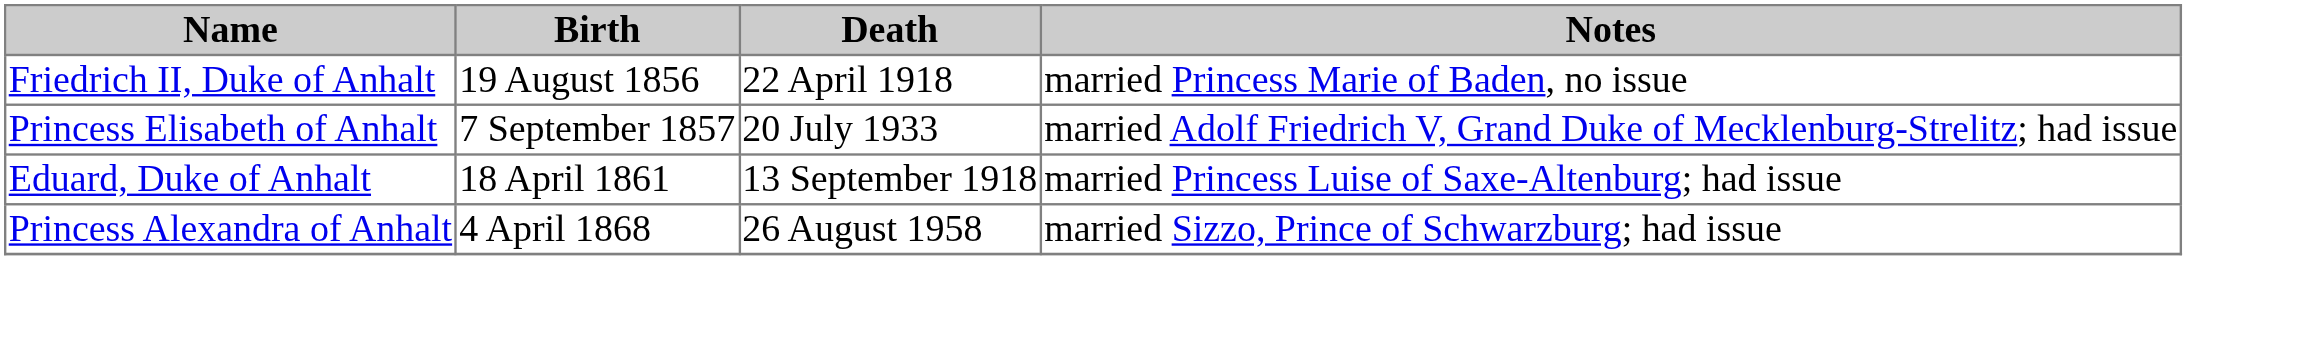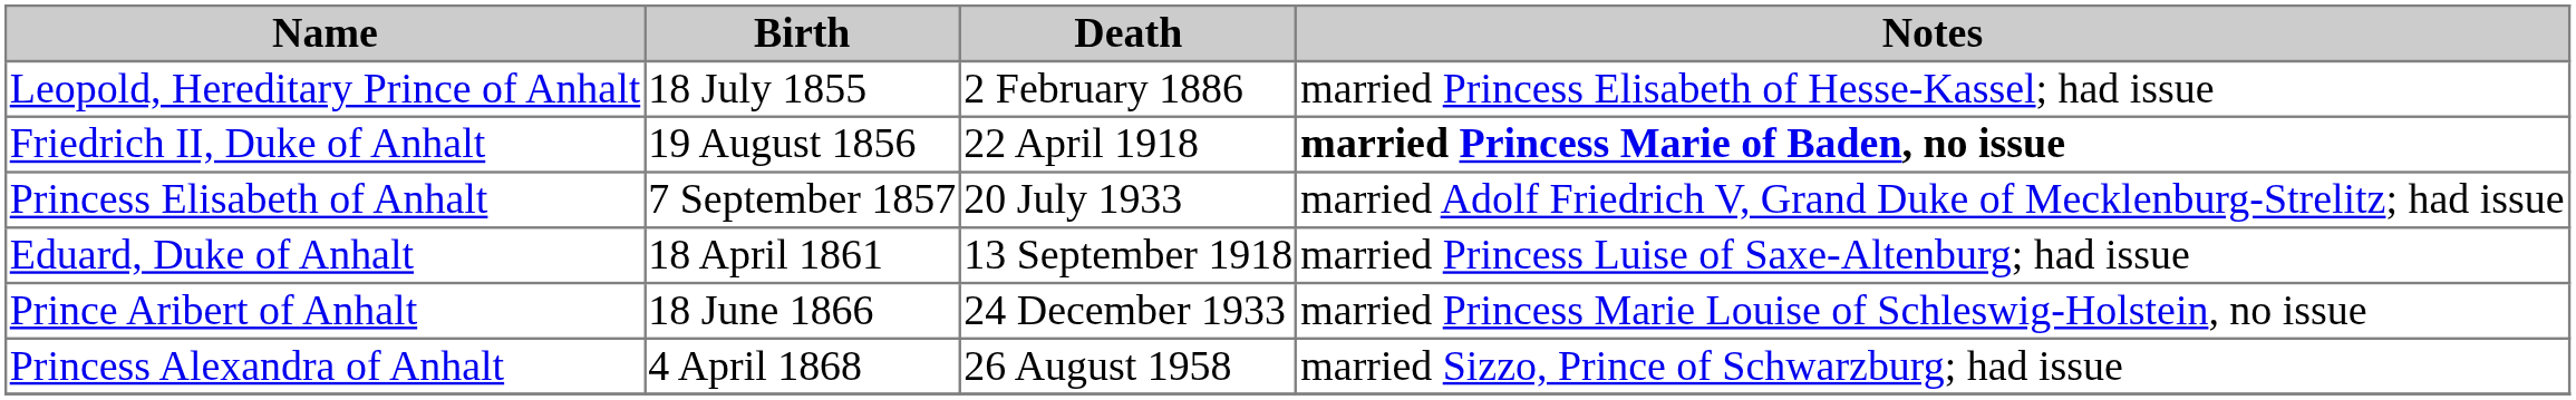+ row: Leopold, Hereditary Prince of Anhalt | 18 July 1855 | 2 February 1886 | married Princess Elisabeth of Hesse-Kassel; had issue
Friedrich II, Duke of Anhalt | Notes: normal -> bold
+ row: Prince Aribert of Anhalt | 18 June 1866 | 24 December 1933 | married Princess Marie Louise of Schleswig-Holstein, no issue
